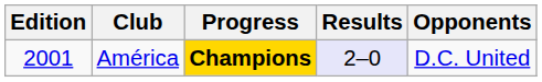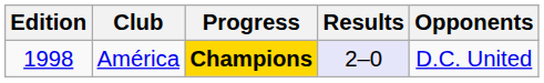América | Edition: 2001 -> 1998
